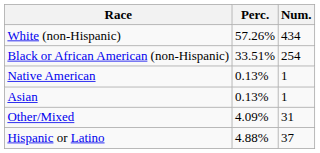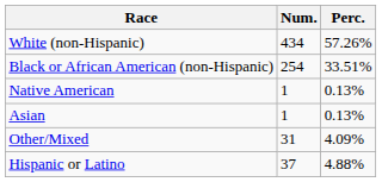columns swapped: Num. <-> Perc.
